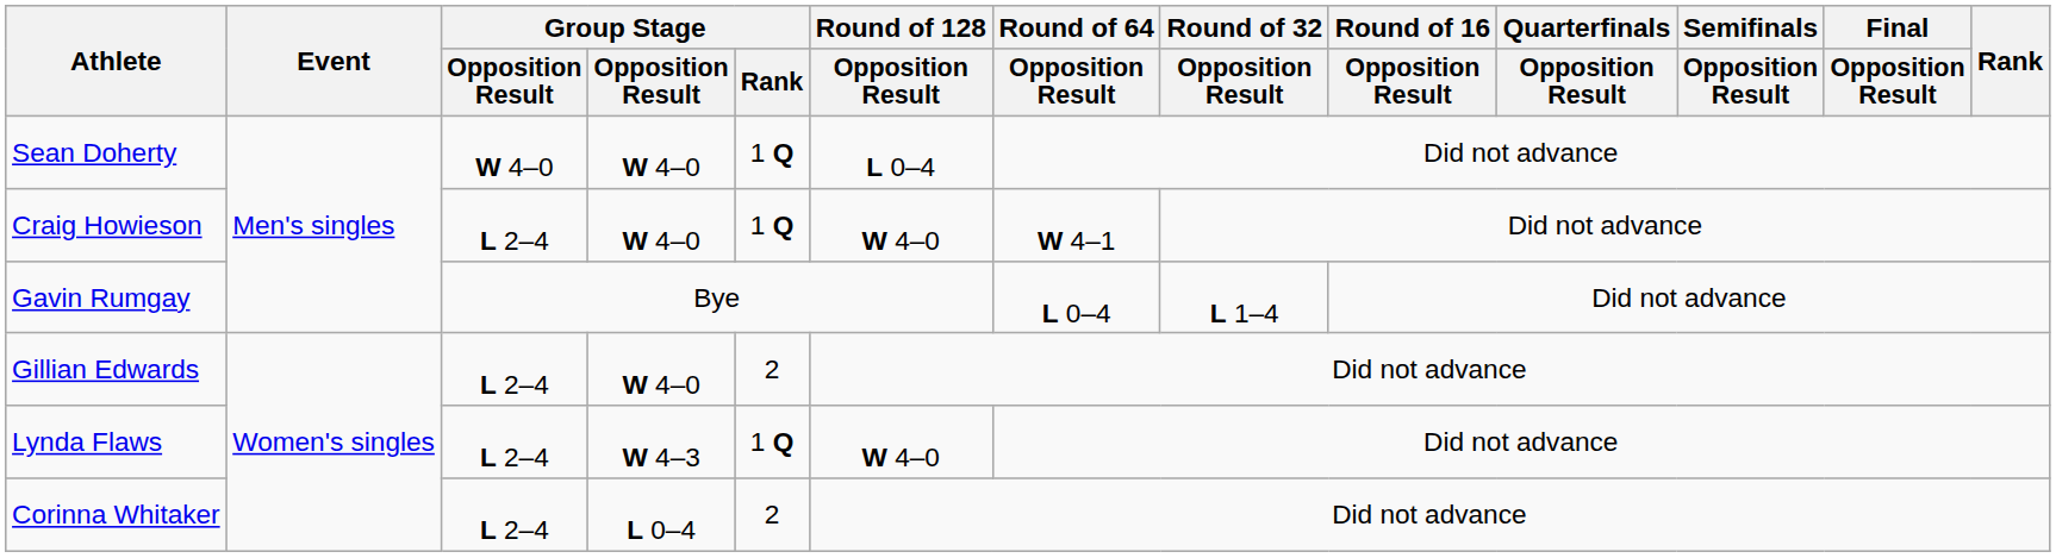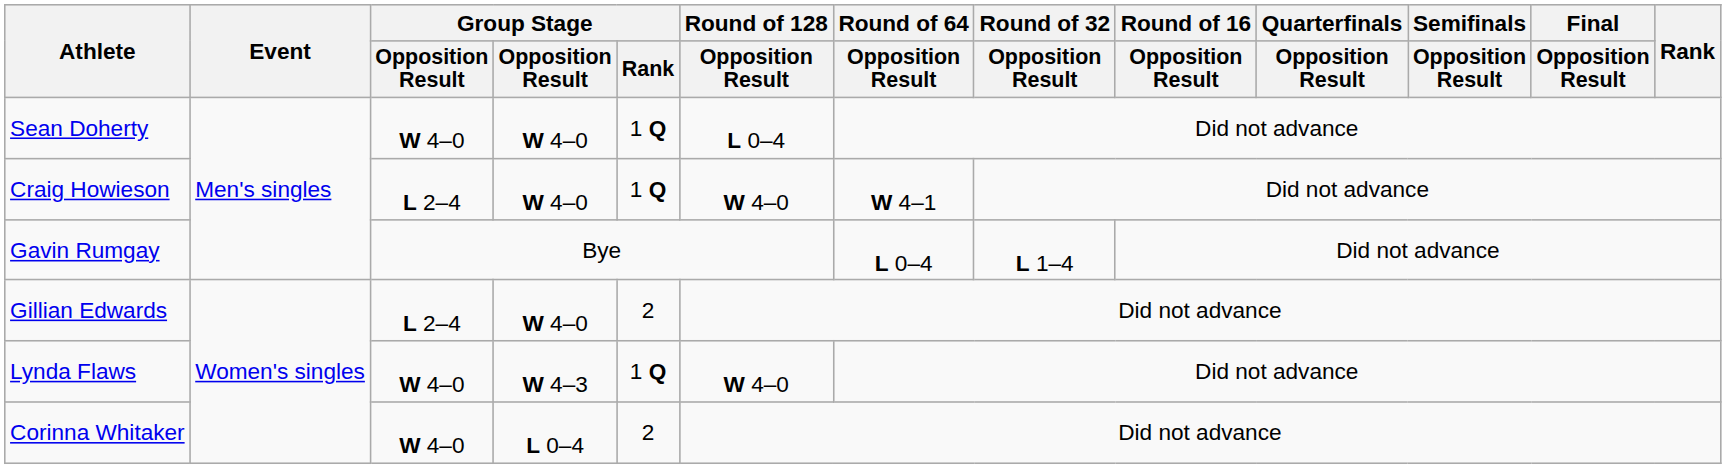Lynda Flaws | column 3: L 2–4 -> W 4–0
Corinna Whitaker | column 3: L 2–4 -> W 4–0
